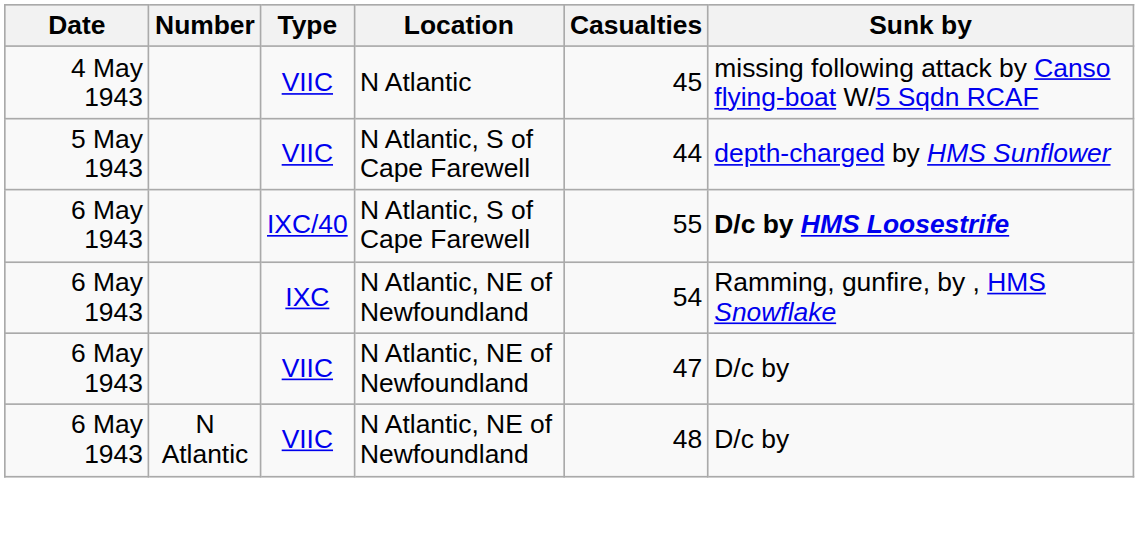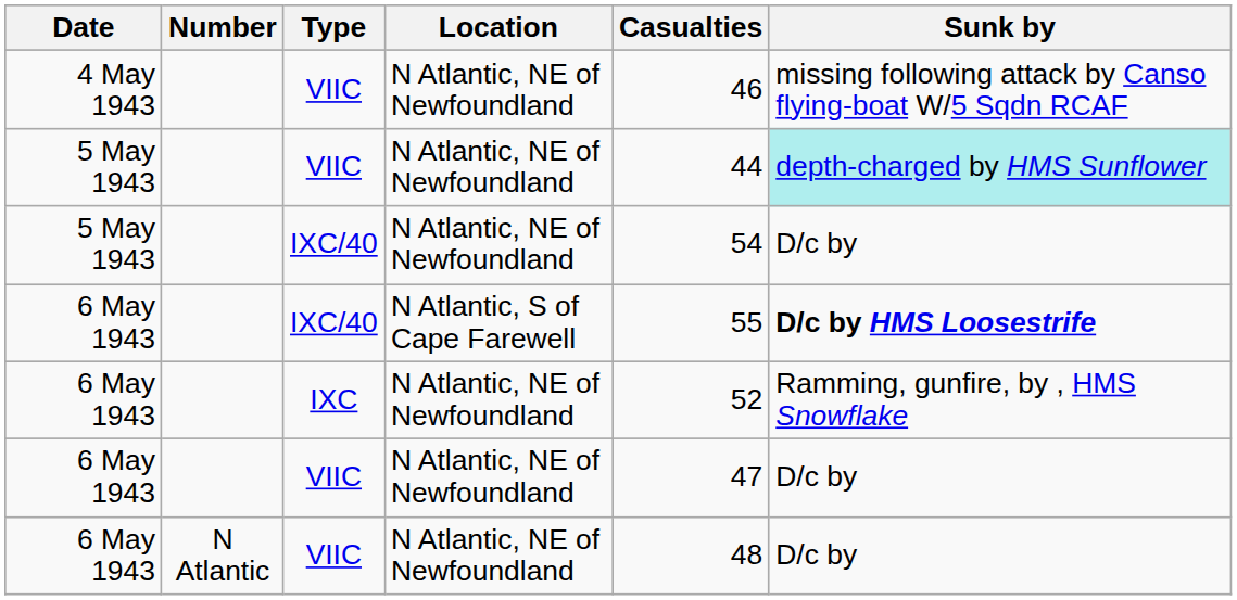4 May 1943 | Location: N Atlantic -> N Atlantic, NE of Newfoundland
4 May 1943 | Casualties: 45 -> 46
5 May 1943 / VIIC | Location: N Atlantic, S of Cape Farewell -> N Atlantic, NE of Newfoundland
5 May 1943 / VIIC | Sunk by: no background -> paleturquoise background
+ row: 5 May 1943 | IXC/40 | N Atlantic, NE of Newfoundland | 54 | D/c by
6 May 1943 / IXC | Casualties: 54 -> 52
